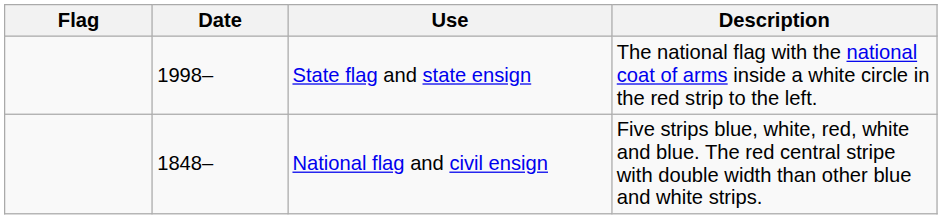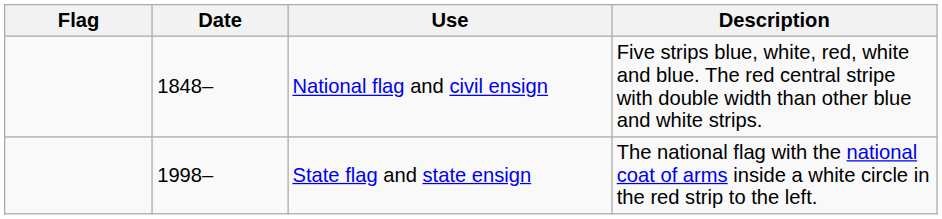rows swapped: State flag and state ensign <-> National flag and civil ensign
